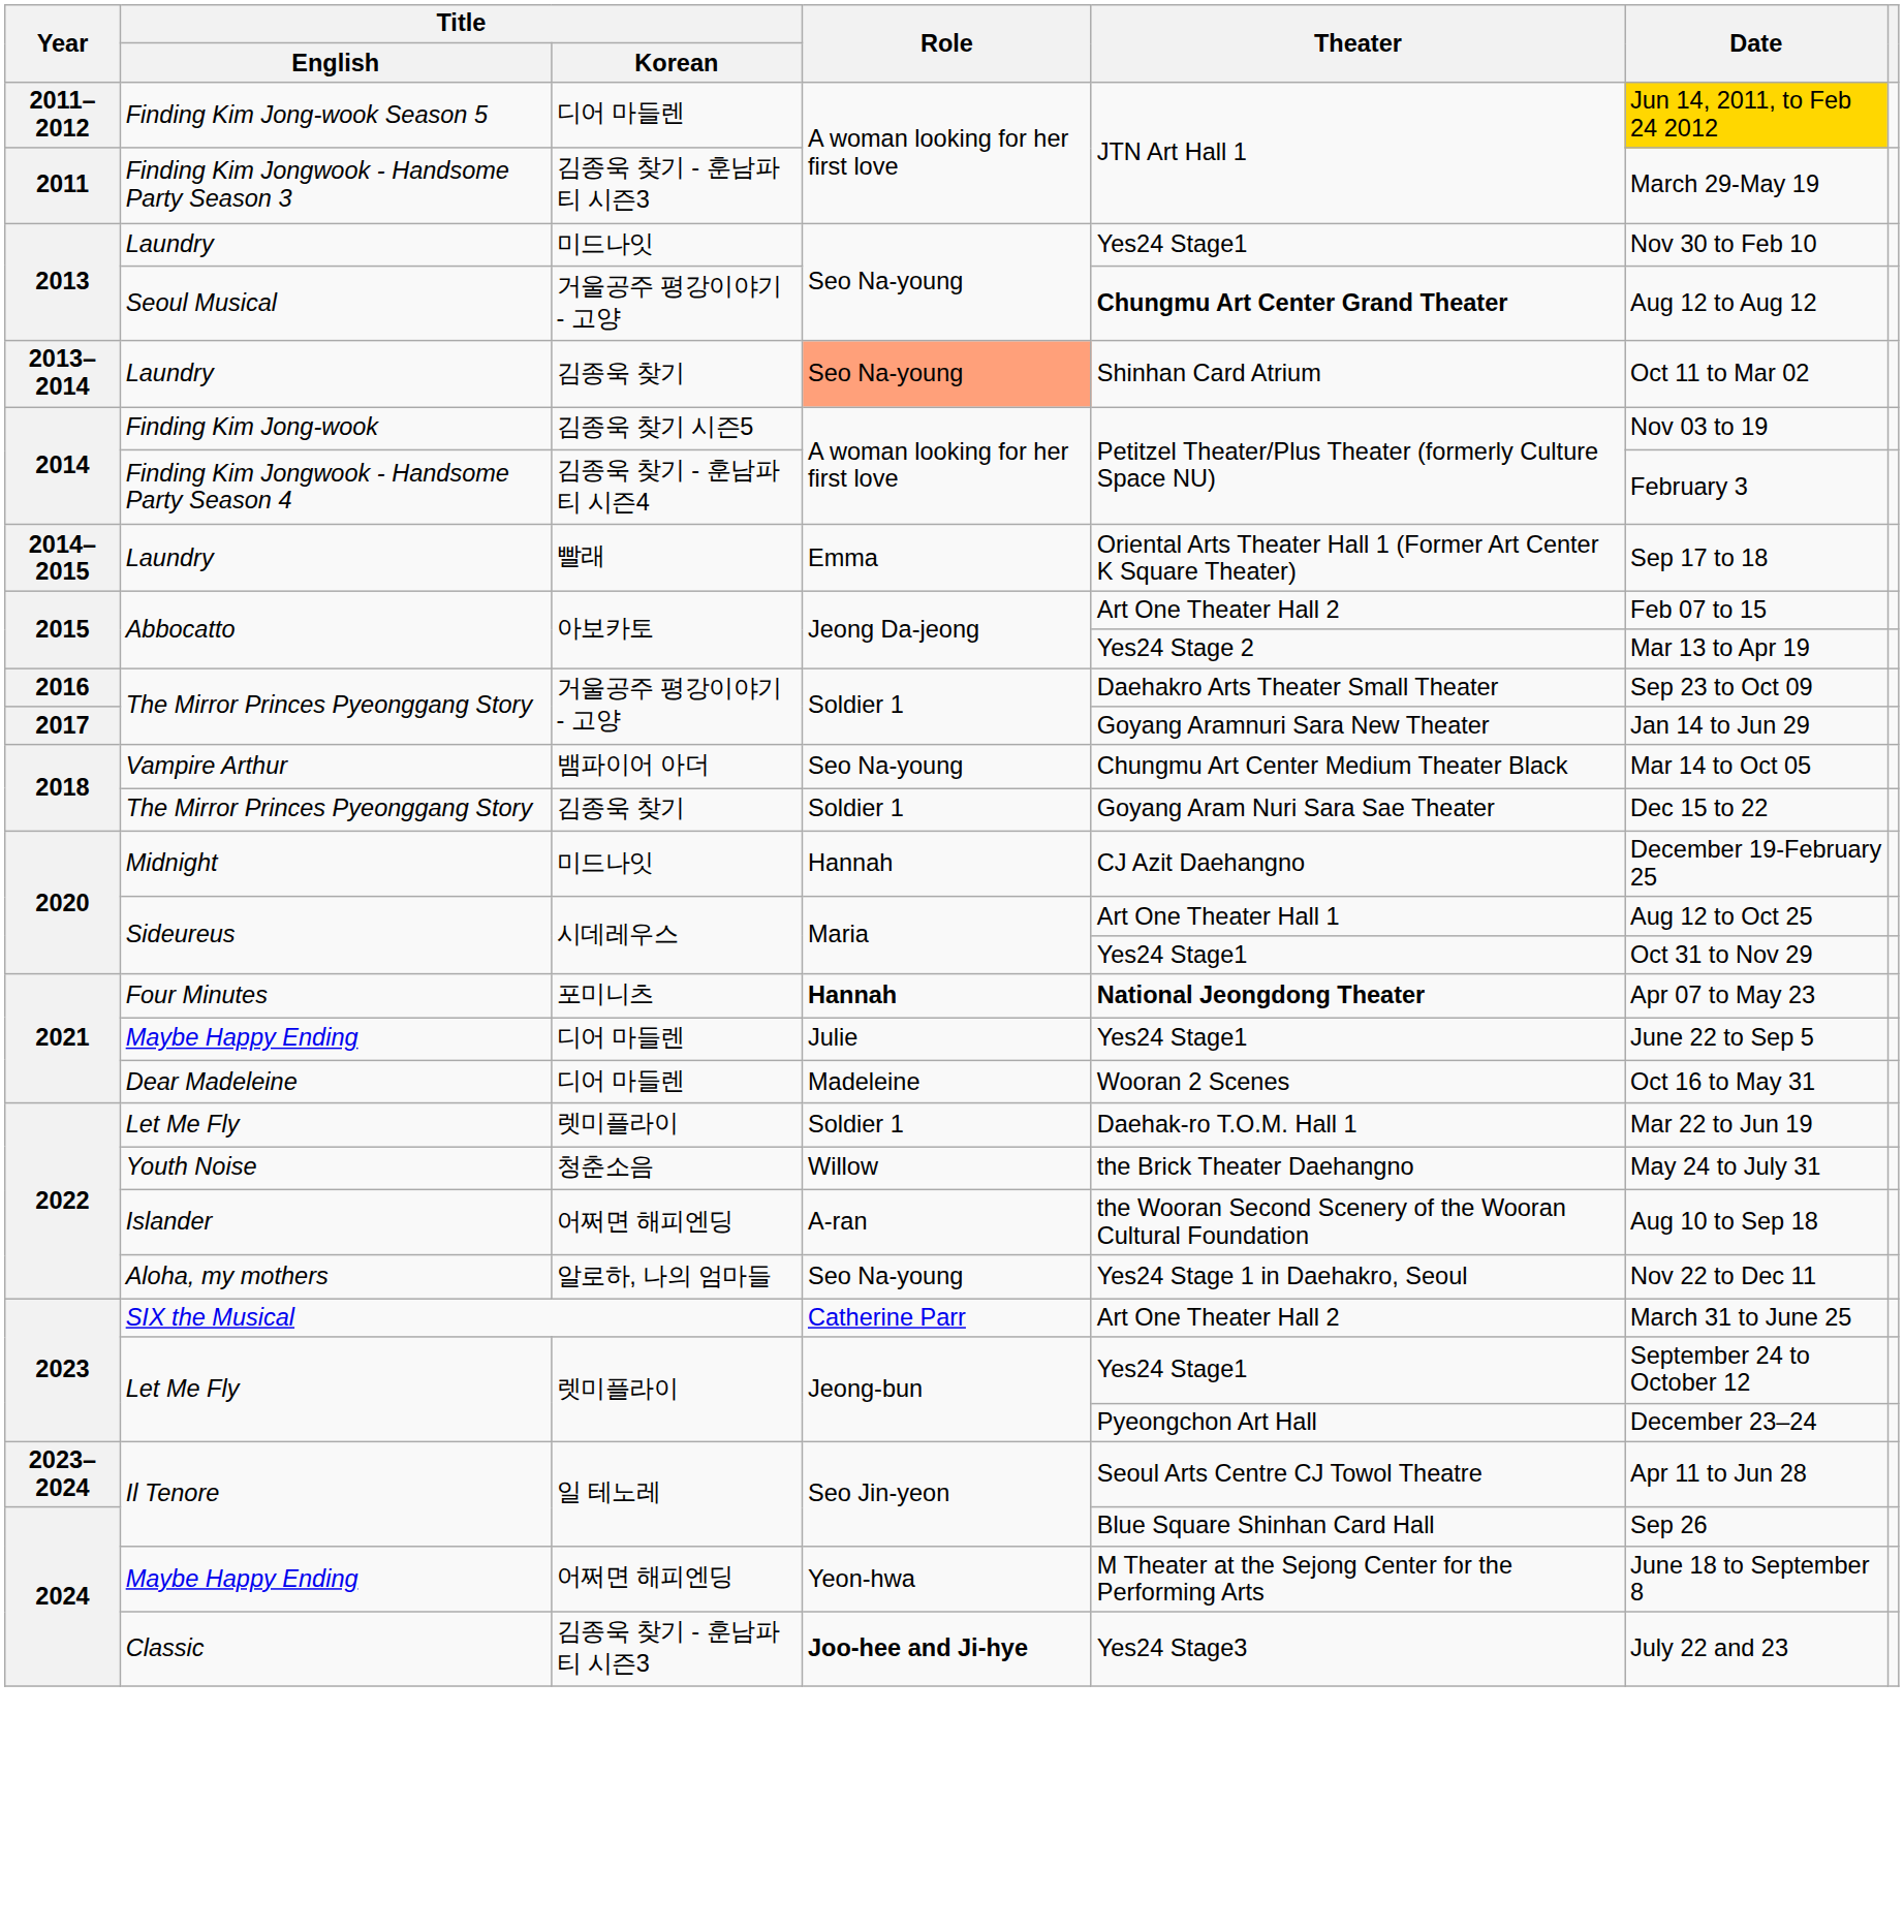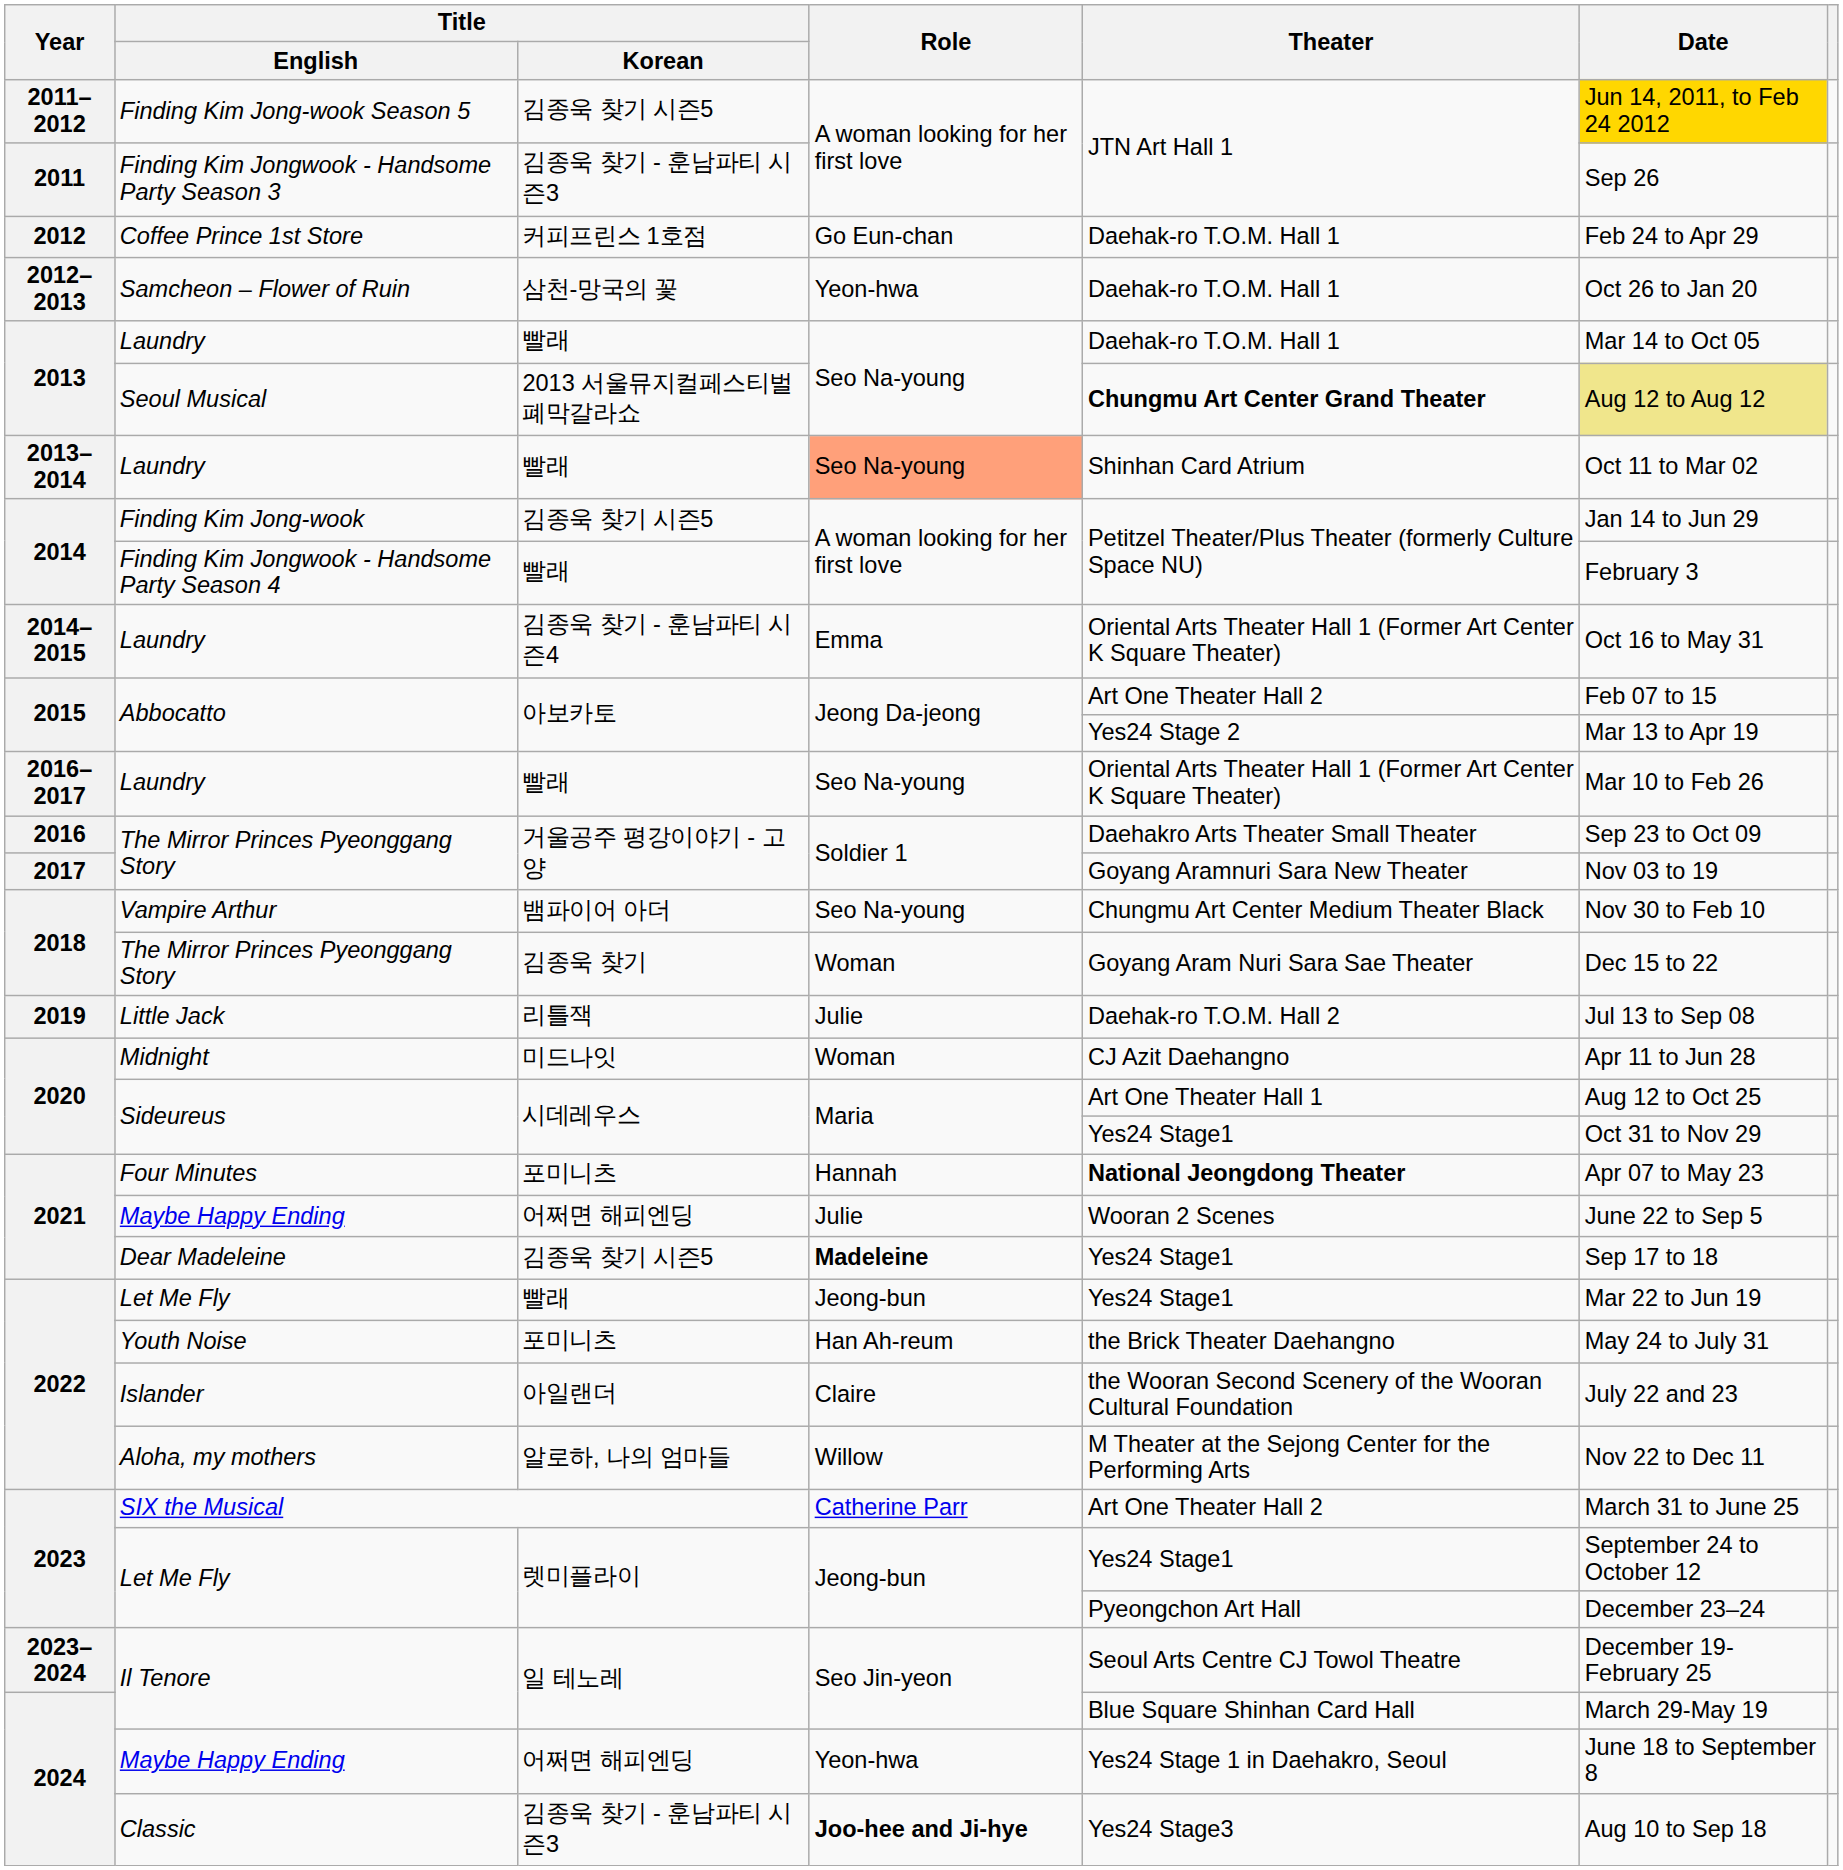Finding Kim Jong-wook Season 5 | Title / Korean: 디어 마들렌 -> 김종욱 찾기 시즌5
Finding Kim Jongwook - Handsome Party Season 3 | Date: March 29-May 19 -> Sep 26
+ row: 2012 | Coffee Prince 1st Store | 커피프린스 1호점 | Go Eun-chan | Daehak-ro T.O.M. Hall 1 | Feb 24 to Apr 29
+ row: 2012–2013 | Samcheon – Flower of Ruin | 삼천-망국의 꽃 | Yeon-hwa | Daehak-ro T.O.M. Hall 1 | Oct 26 to Jan 20
2013 / Laundry | Title / Korean: 미드나잇 -> 빨래
2013 / Laundry | Theater: Yes24 Stage1 -> Daehak-ro T.O.M. Hall 1
2013 / Laundry | Date: Nov 30 to Feb 10 -> Mar 14 to Oct 05
Seoul Musical | Title / Korean: 거울공주 평강이야기 - 고양 -> 2013 서울뮤지컬페스티벌 폐막갈라쇼
Seoul Musical | Date: no background -> khaki background
2013–2014 / Laundry | Title / Korean: 김종욱 찾기 -> 빨래
Finding Kim Jong-wook | Date: Nov 03 to 19 -> Jan 14 to Jun 29
Finding Kim Jongwook - Handsome Party Season 4 | Title / Korean: 김종욱 찾기 - 훈남파티 시즌4 -> 빨래
2014–2015 / Laundry | Title / Korean: 빨래 -> 김종욱 찾기 - 훈남파티 시즌4
2014–2015 / Laundry | Date: Sep 17 to 18 -> Oct 16 to May 31
+ row: 2016–2017 | Laundry | 빨래 | Seo Na-young | Oriental Arts Theater Hall 1 (Former Art Center K Square Theater) | Mar 10 to Feb 26
2017 / The Mirror Princes Pyeonggang Story | Date: Jan 14 to Jun 29 -> Nov 03 to 19
Vampire Arthur | Date: Mar 14 to Oct 05 -> Nov 30 to Feb 10
2018 / The Mirror Princes Pyeonggang Story | Role: Soldier 1 -> Woman
+ row: 2019 | Little Jack | 리틀잭 | Julie | Daehak-ro T.O.M. Hall 2 | Jul 13 to Sep 08
Midnight | Role: Hannah -> Woman
Midnight | Date: December 19-February 25 -> Apr 11 to Jun 28
Four Minutes | Role: bold -> normal
2021 / Maybe Happy Ending | Title / Korean: 디어 마들렌 -> 어쩌면 해피엔딩
2021 / Maybe Happy Ending | Theater: Yes24 Stage1 -> Wooran 2 Scenes
Dear Madeleine | Title / Korean: 디어 마들렌 -> 김종욱 찾기 시즌5
Dear Madeleine | Role: normal -> bold
Dear Madeleine | Theater: Wooran 2 Scenes -> Yes24 Stage1
Dear Madeleine | Date: Oct 16 to May 31 -> Sep 17 to 18
2022 / Let Me Fly | Title / Korean: 렛미플라이 -> 빨래
2022 / Let Me Fly | Role: Soldier 1 -> Jeong-bun
2022 / Let Me Fly | Theater: Daehak-ro T.O.M. Hall 1 -> Yes24 Stage1
Youth Noise | Title / Korean: 청춘소음 -> 포미니츠
Youth Noise | Role: Willow -> Han Ah-reum
Islander | Title / Korean: 어쩌면 해피엔딩 -> 아일랜더
Islander | Role: A-ran -> Claire
Islander | Date: Aug 10 to Sep 18 -> July 22 and 23
Aloha, my mothers | Role: Seo Na-young -> Willow
Aloha, my mothers | Theater: Yes24 Stage 1 in Daehakro, Seoul -> M Theater at the Sejong Center for the Performing Arts
2023–2024 / Il Tenore | Date: Apr 11 to Jun 28 -> December 19-February 25
2024 / Il Tenore | Date: Sep 26 -> March 29-May 19
2024 / Maybe Happy Ending | Theater: M Theater at the Sejong Center for the Performing Arts -> Yes24 Stage 1 in Daehakro, Seoul
Classic | Date: July 22 and 23 -> Aug 10 to Sep 18
